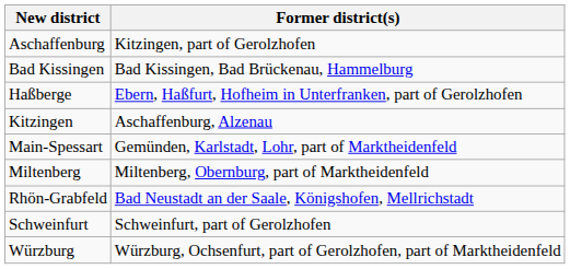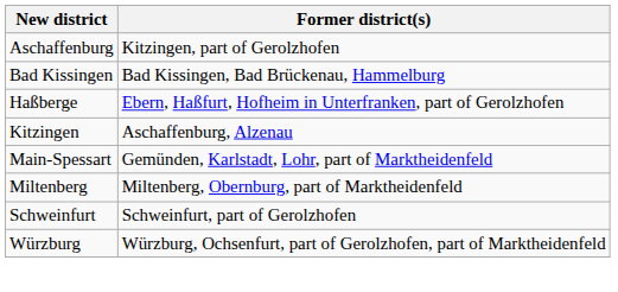- row: Rhön-Grabfeld | Bad Neustadt an der Saale, Königshofen, Mellrichstadt
